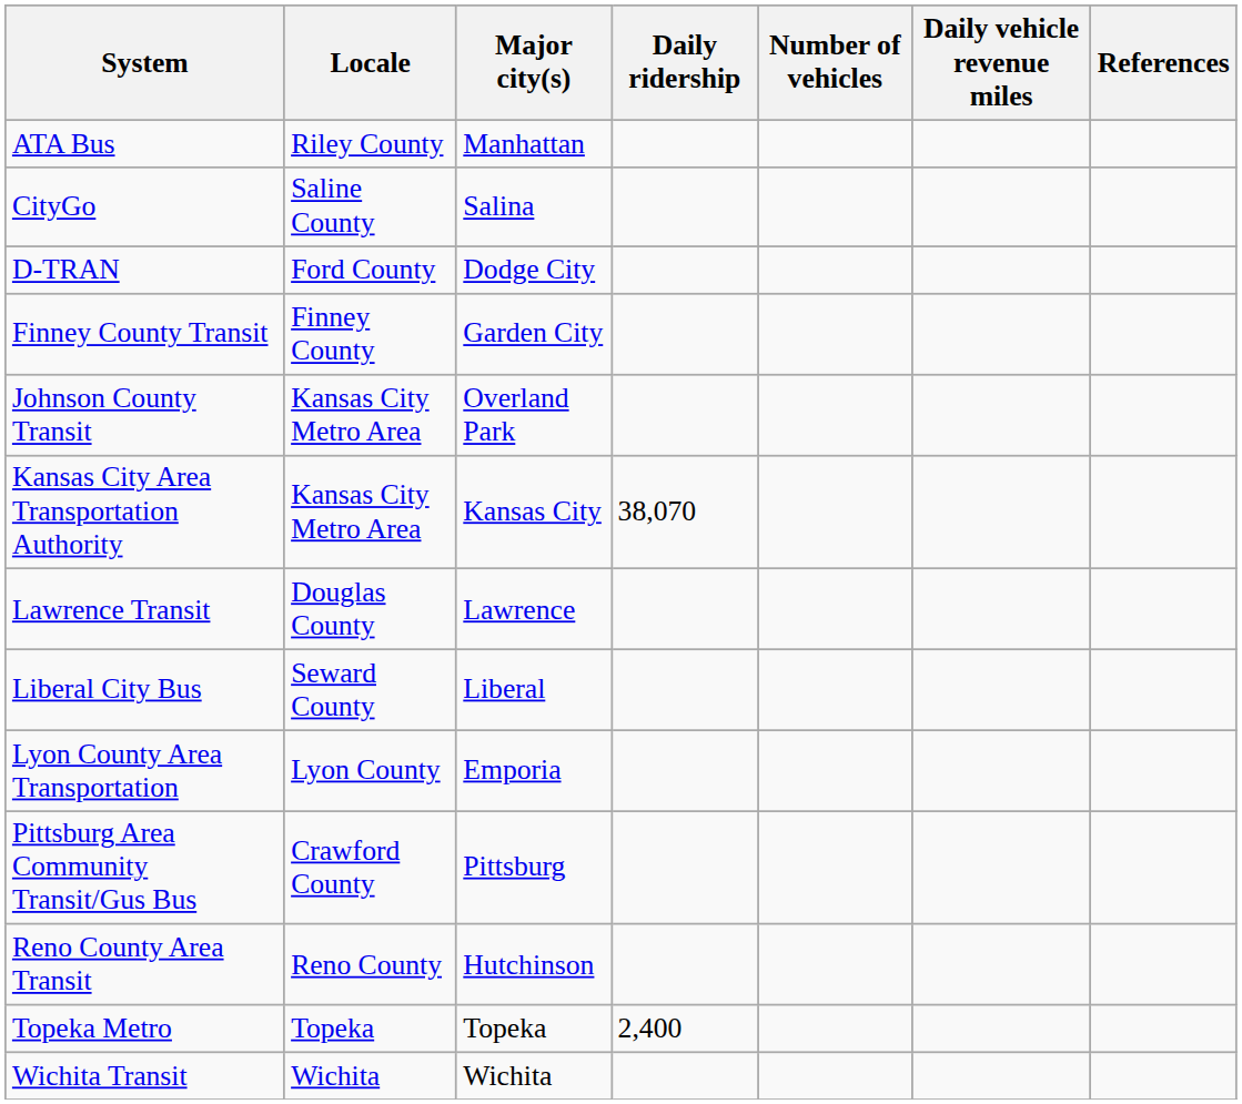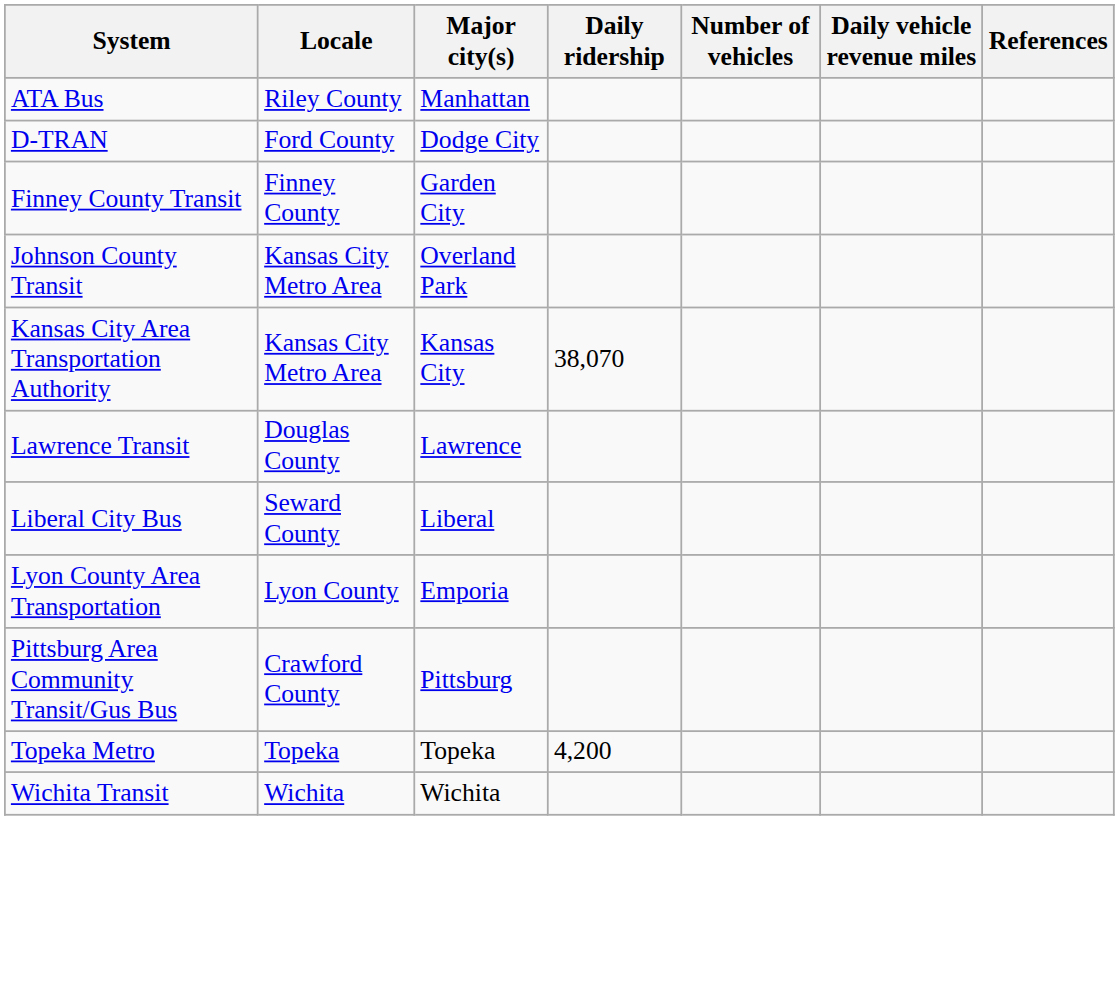- row: CityGo | Saline County | Salina
- row: Reno County Area Transit | Reno County | Hutchinson
Topeka Metro | Daily ridership: 2,400 -> 4,200
